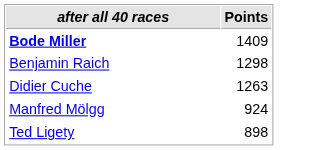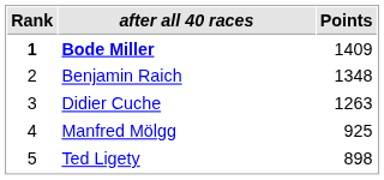+ column: Rank | 1 | 2 | 3 | 4 | 5
Benjamin Raich | Points: 1298 -> 1348
Manfred Mölgg | Points: 924 -> 925
